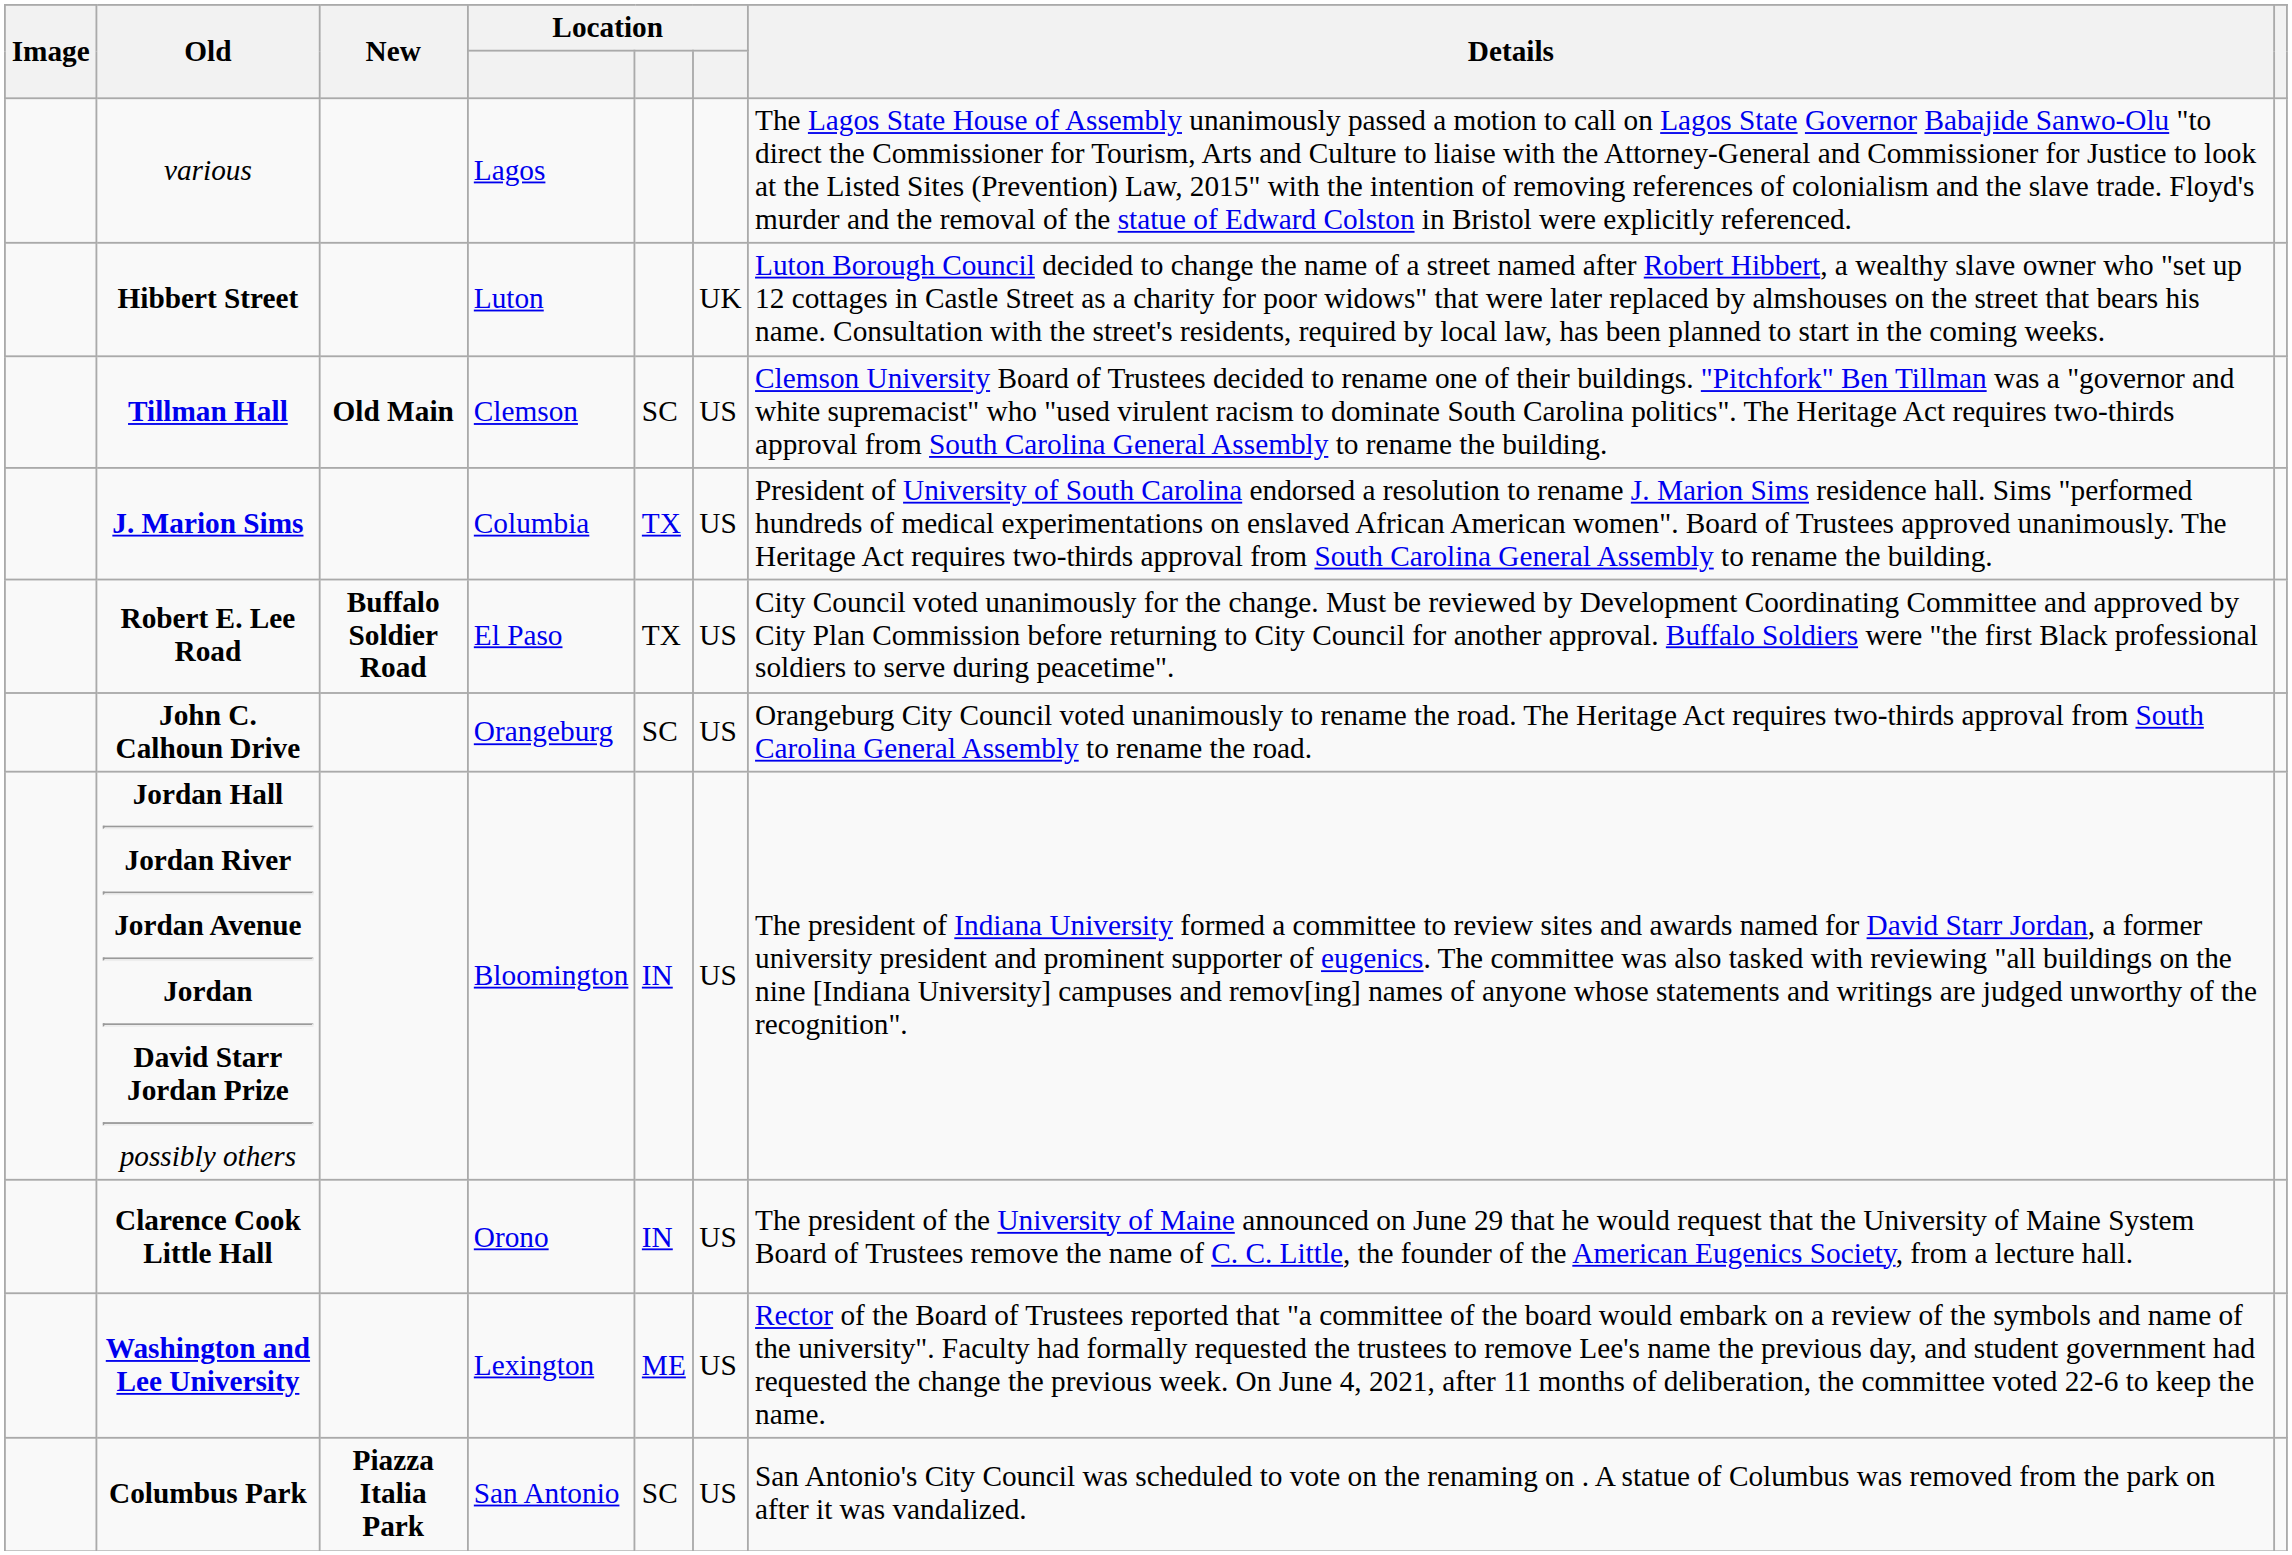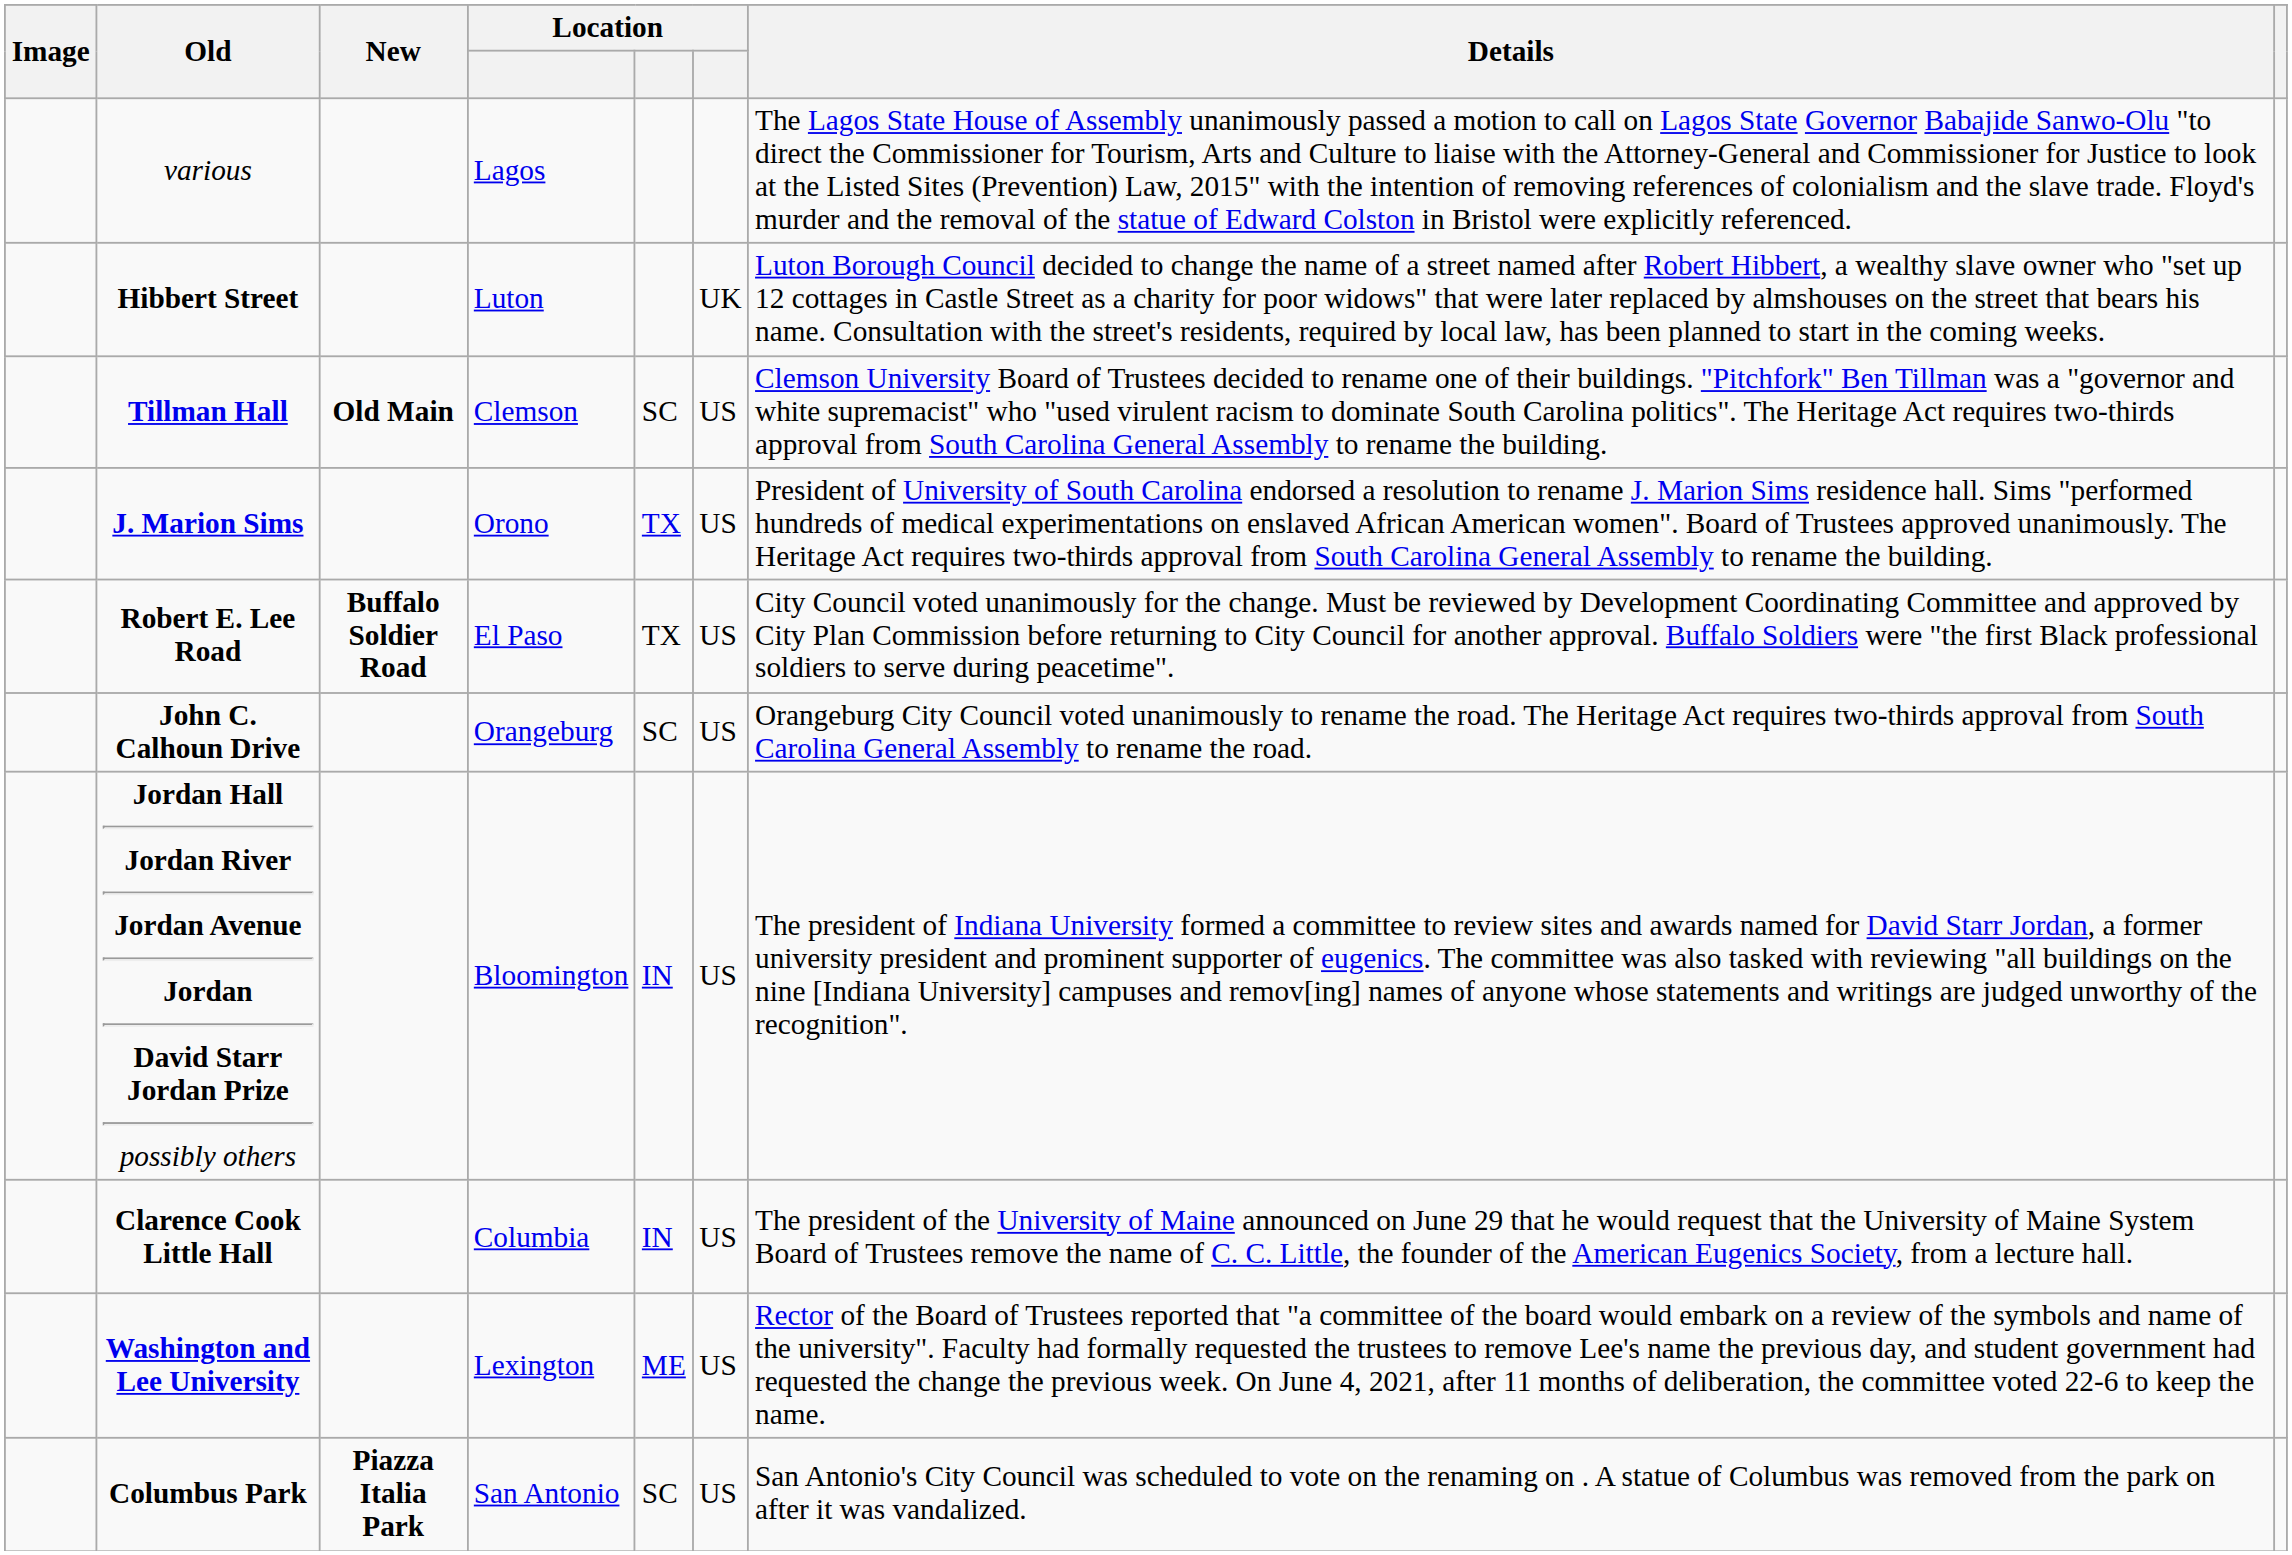J. Marion Sims | column 4: Columbia -> Orono
Clarence Cook Little Hall | column 4: Orono -> Columbia
